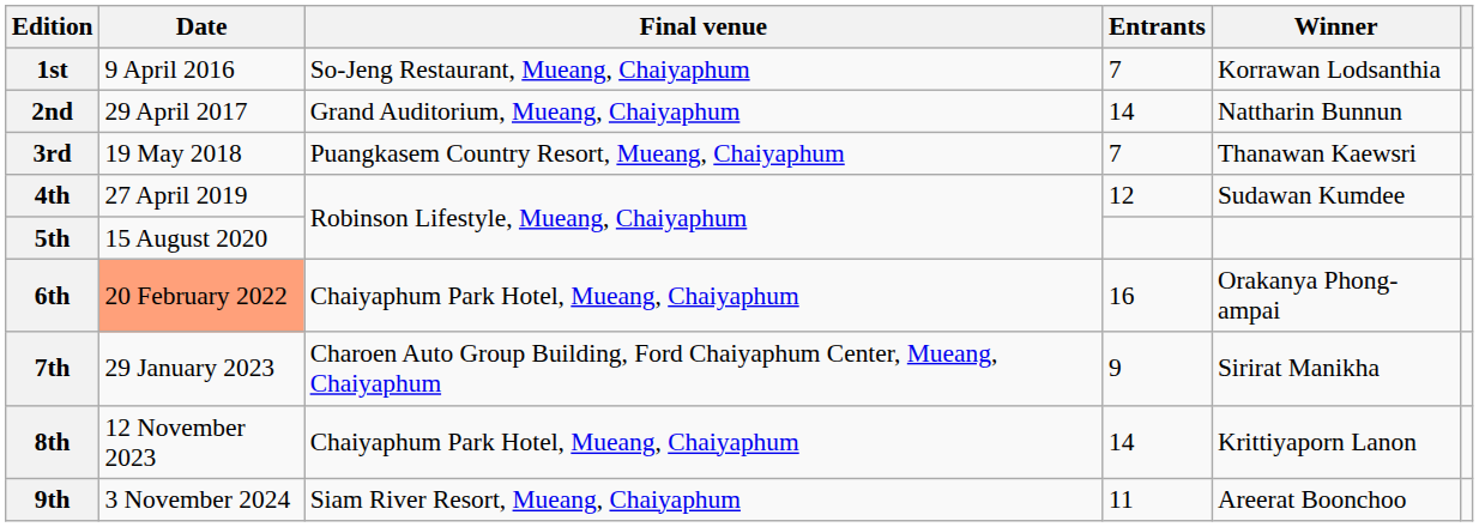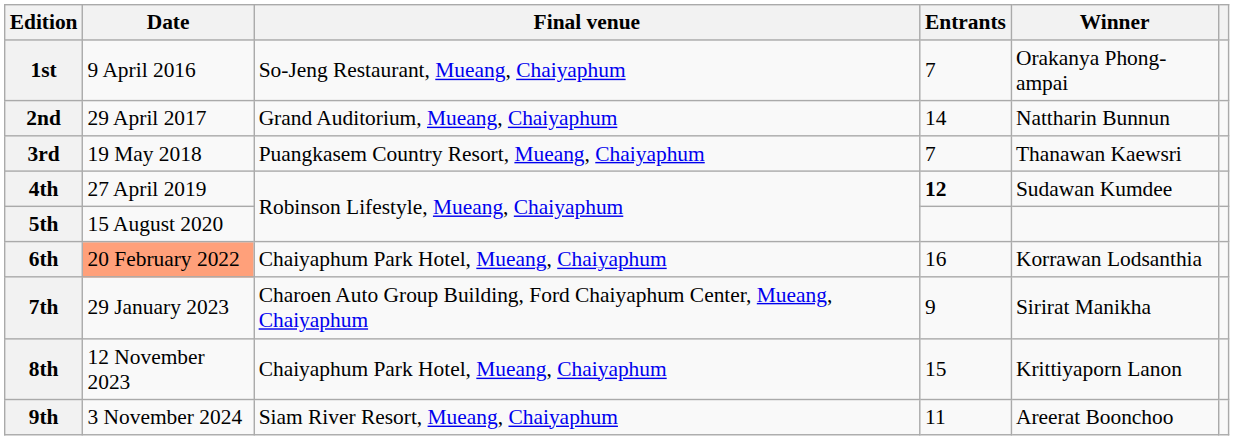1st | Winner: Korrawan Lodsanthia -> Orakanya Phong-ampai
4th | Entrants: normal -> bold
6th | Winner: Orakanya Phong-ampai -> Korrawan Lodsanthia
8th | Entrants: 14 -> 15
